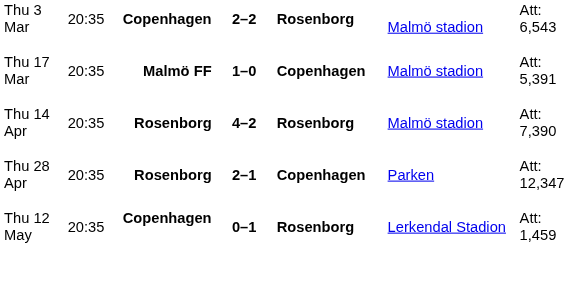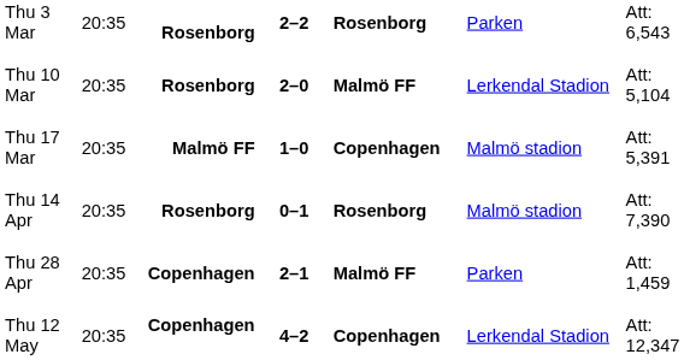Thu 3 Mar | column 3: Copenhagen -> Rosenborg
Thu 3 Mar | column 6: Malmö stadion -> Parken
+ row: Thu 10 Mar | 20:35 | Rosenborg | 2–0 | Malmö FF | Lerkendal Stadion | Att: 5,104
Thu 14 Apr | column 4: 4–2 -> 0–1
Thu 28 Apr | column 3: Rosenborg -> Copenhagen
Thu 28 Apr | column 5: Copenhagen -> Malmö FF
Thu 28 Apr | column 7: Att: 12,347 -> Att: 1,459
Thu 12 May | column 4: 0–1 -> 4–2
Thu 12 May | column 5: Rosenborg -> Copenhagen
Thu 12 May | column 7: Att: 1,459 -> Att: 12,347
